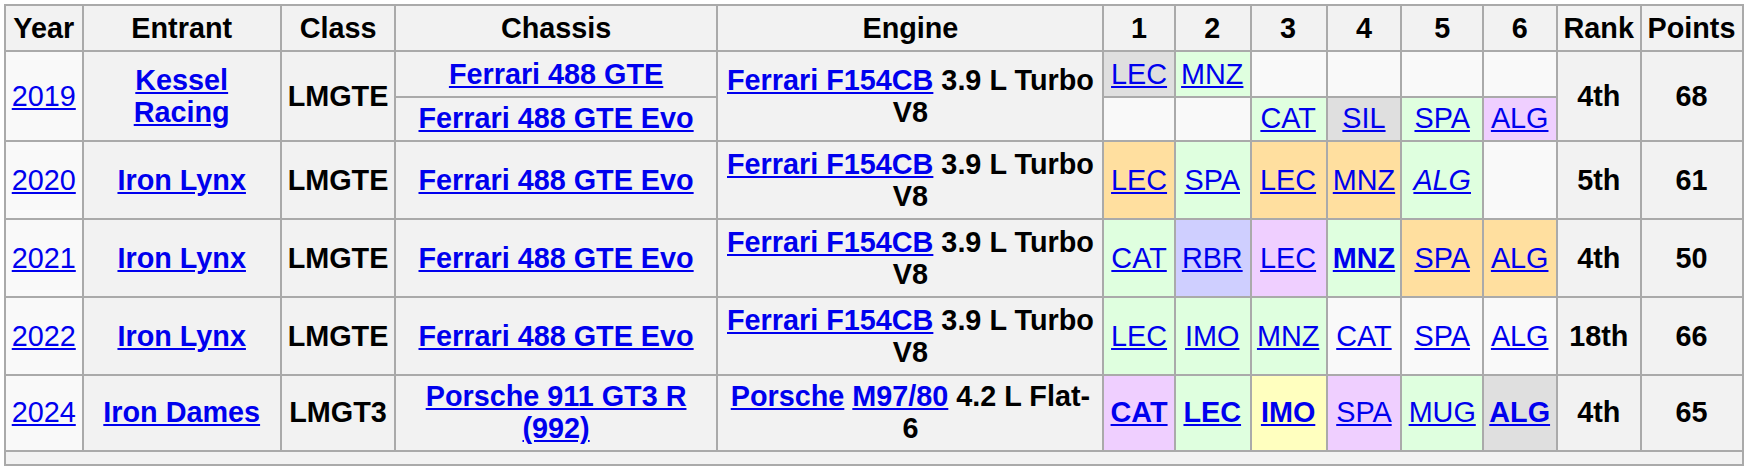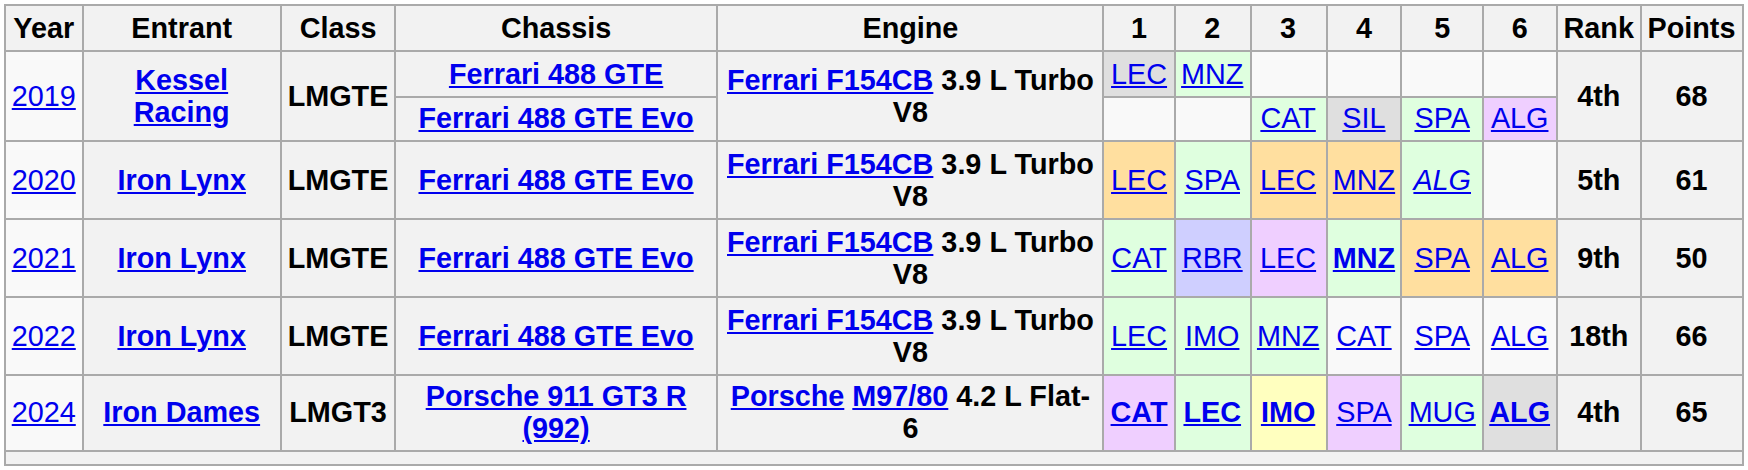2021 | Rank: 4th -> 9th
